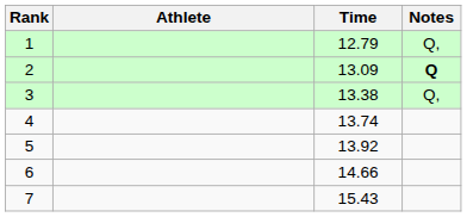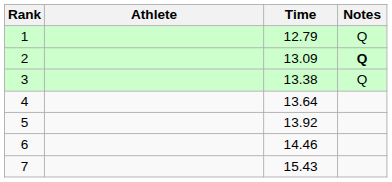1 | Notes: Q, -> Q
3 | Notes: Q, -> Q
4 | Time: 13.74 -> 13.64
6 | Time: 14.66 -> 14.46
